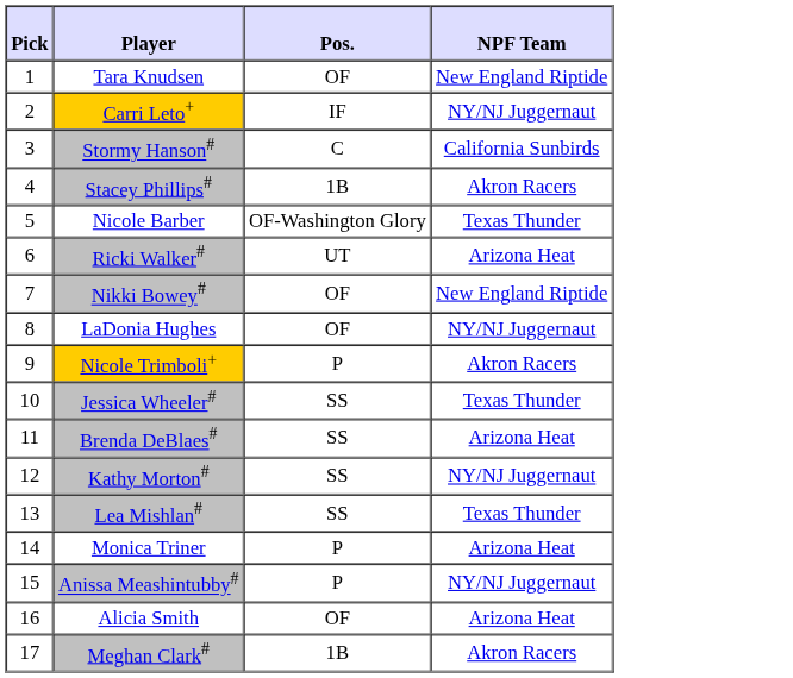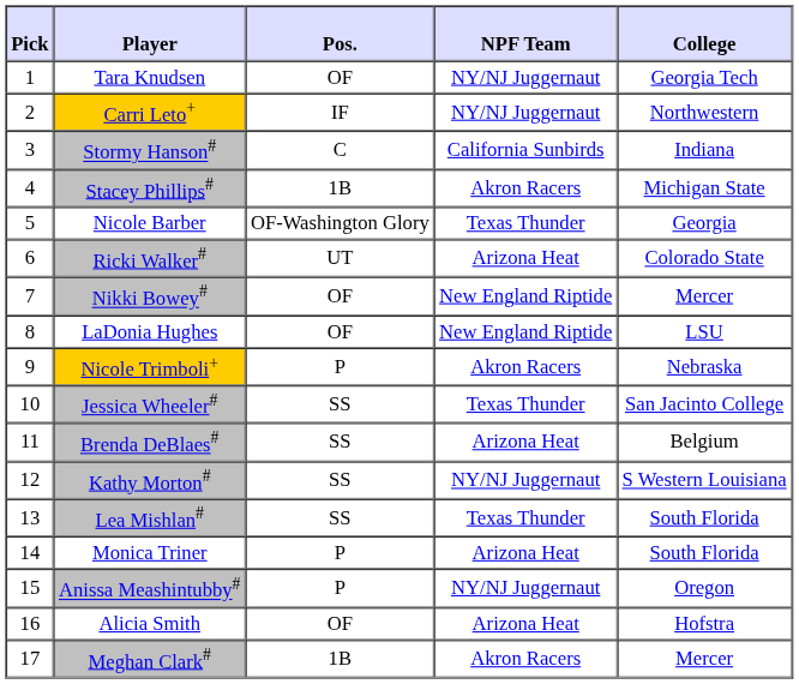+ column: College | Georgia Tech | Northwestern | Indiana | Michigan State | Georgia | Colorado State | Mercer | LSU | Nebraska | San Jacinto College | Belgium | S Western Louisiana | South Florida | South Florida | Oregon | Hofstra | Mercer
Tara Knudsen | NPF Team: New England Riptide -> NY/NJ Juggernaut
LaDonia Hughes | NPF Team: NY/NJ Juggernaut -> New England Riptide
